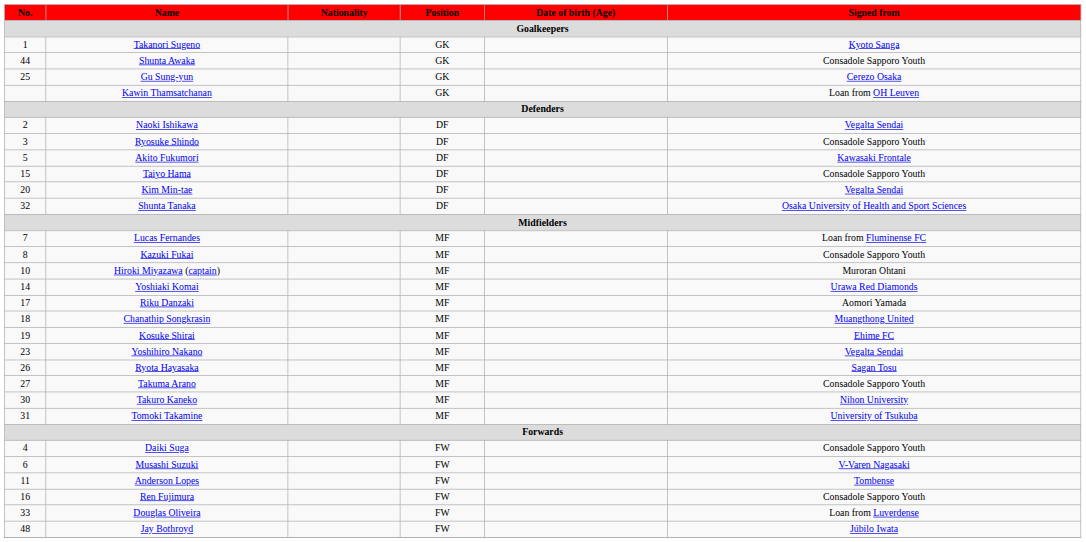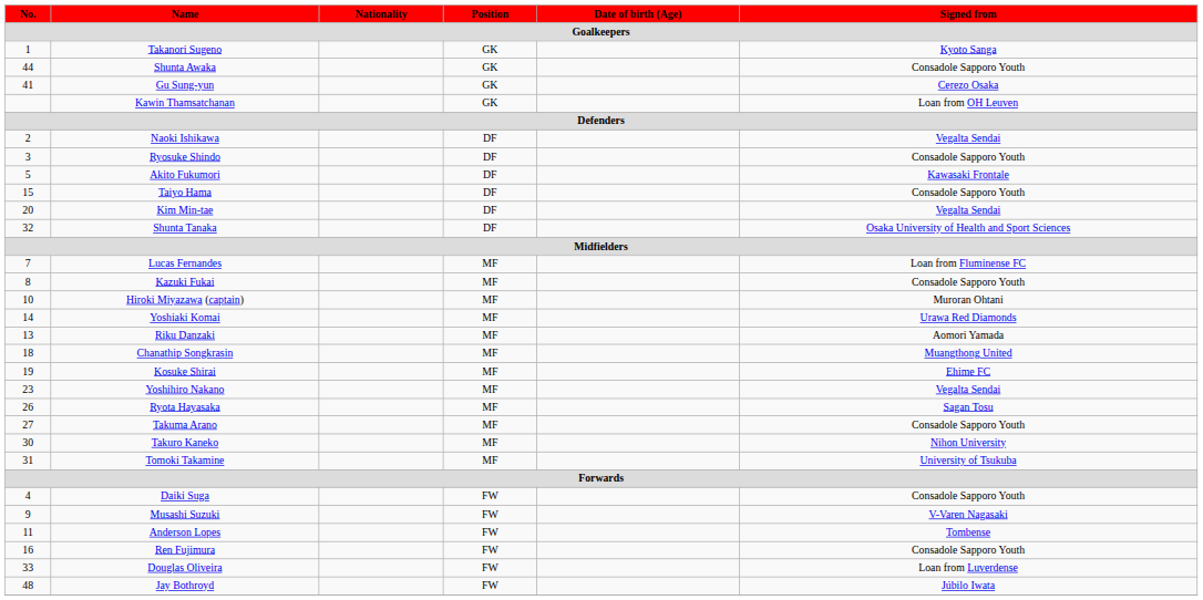Gu Sung-yun | No.: 25 -> 41
Riku Danzaki | No.: 17 -> 13
Musashi Suzuki | No.: 6 -> 9
